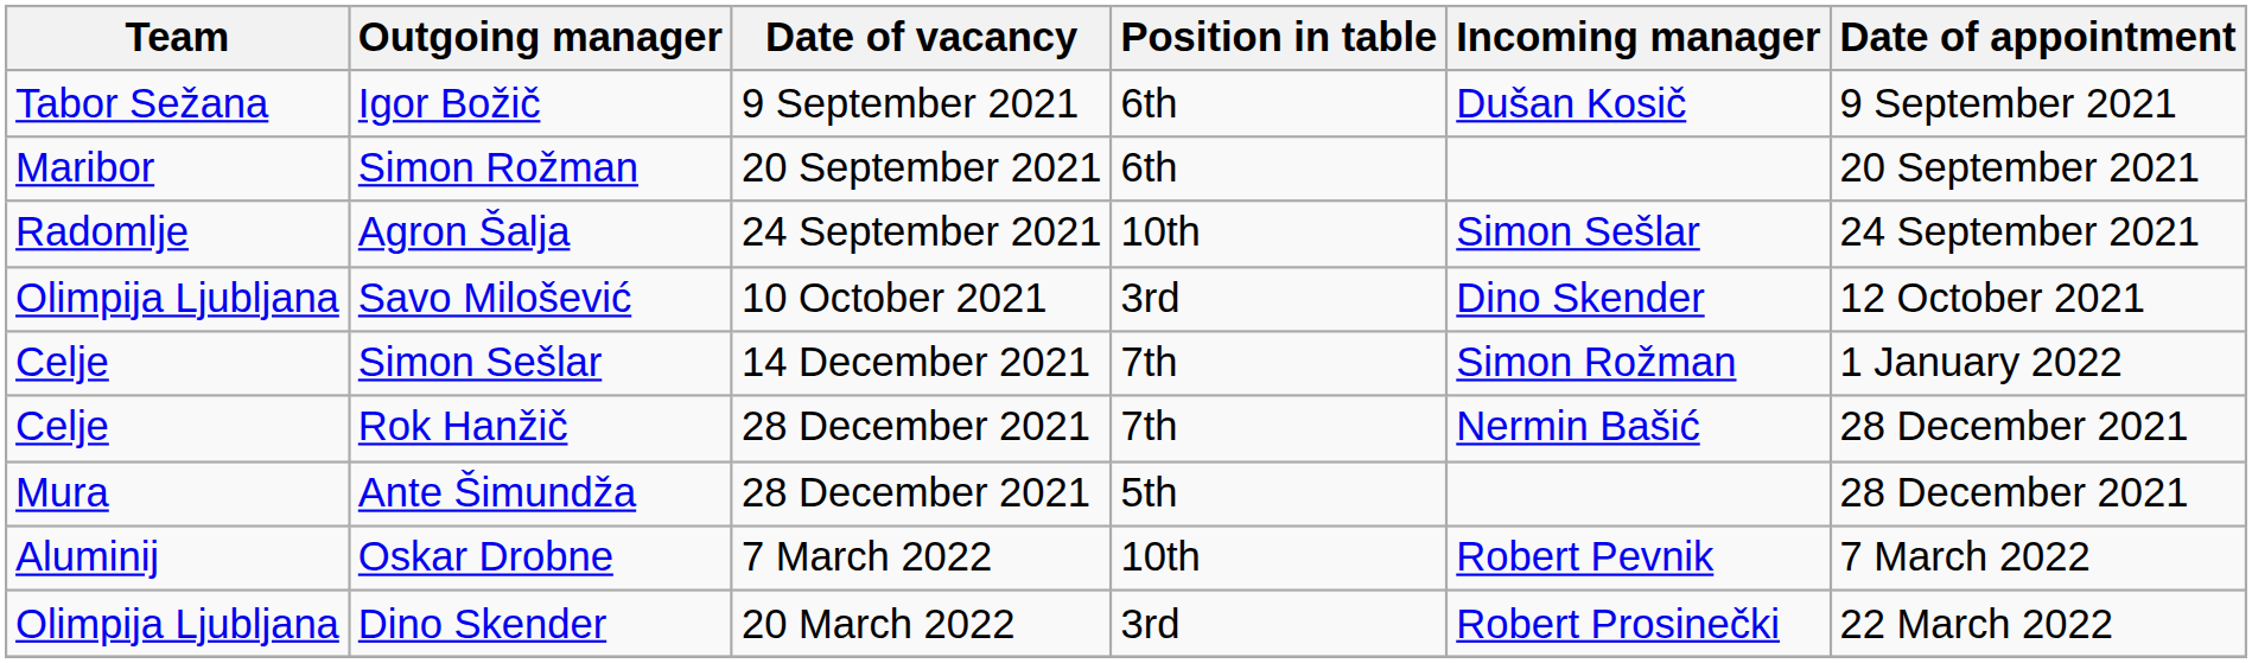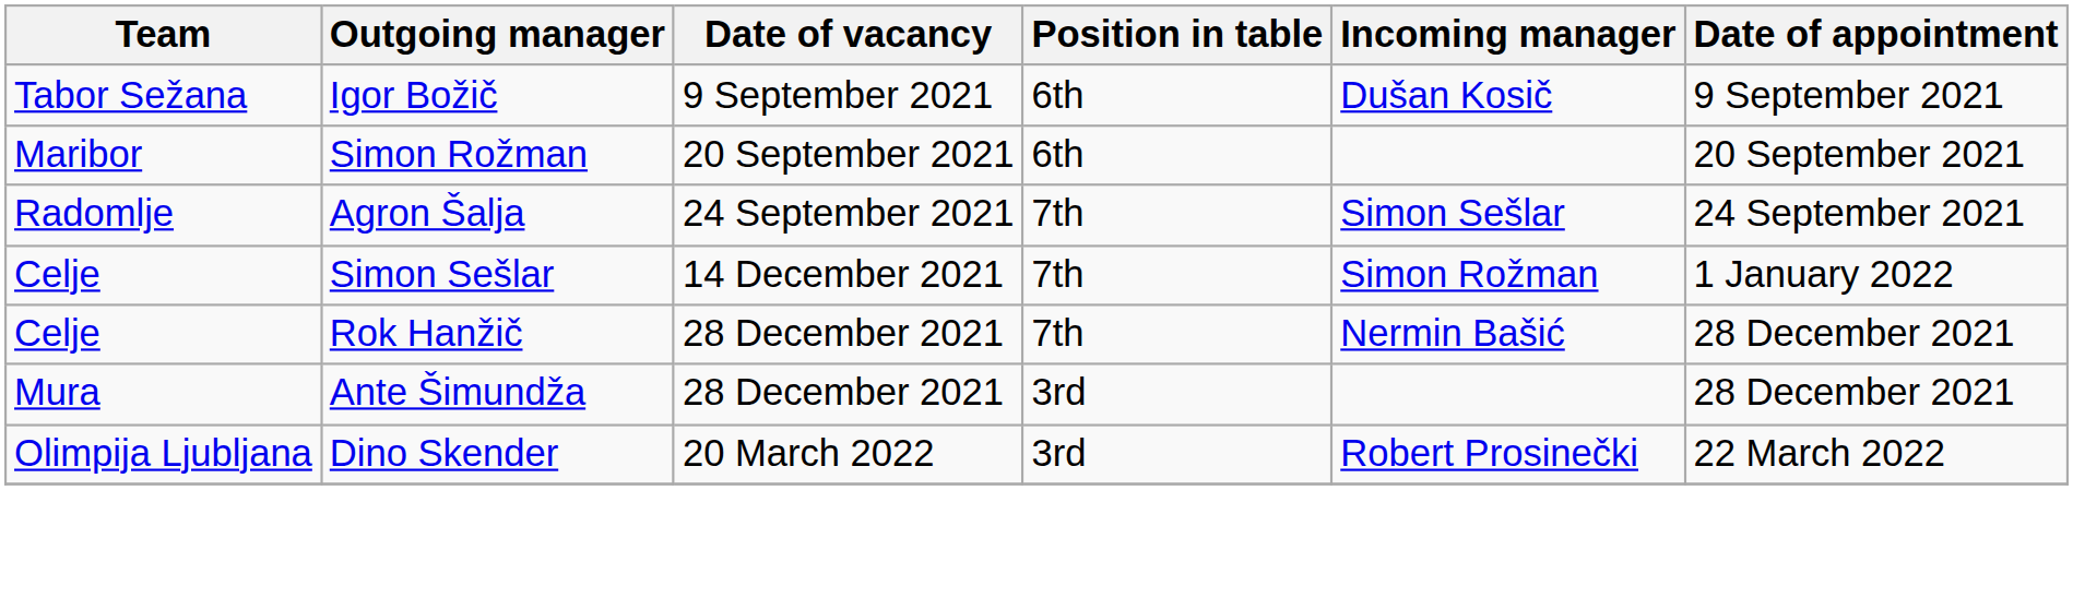Agron Šalja | Position in table: 10th -> 7th
- row: Olimpija Ljubljana | Savo Milošević | 10 October 2021 | 3rd | Dino Skender | 12 October 2021
Ante Šimundža | Position in table: 5th -> 3rd
- row: Aluminij | Oskar Drobne | 7 March 2022 | 10th | Robert Pevnik | 7 March 2022
